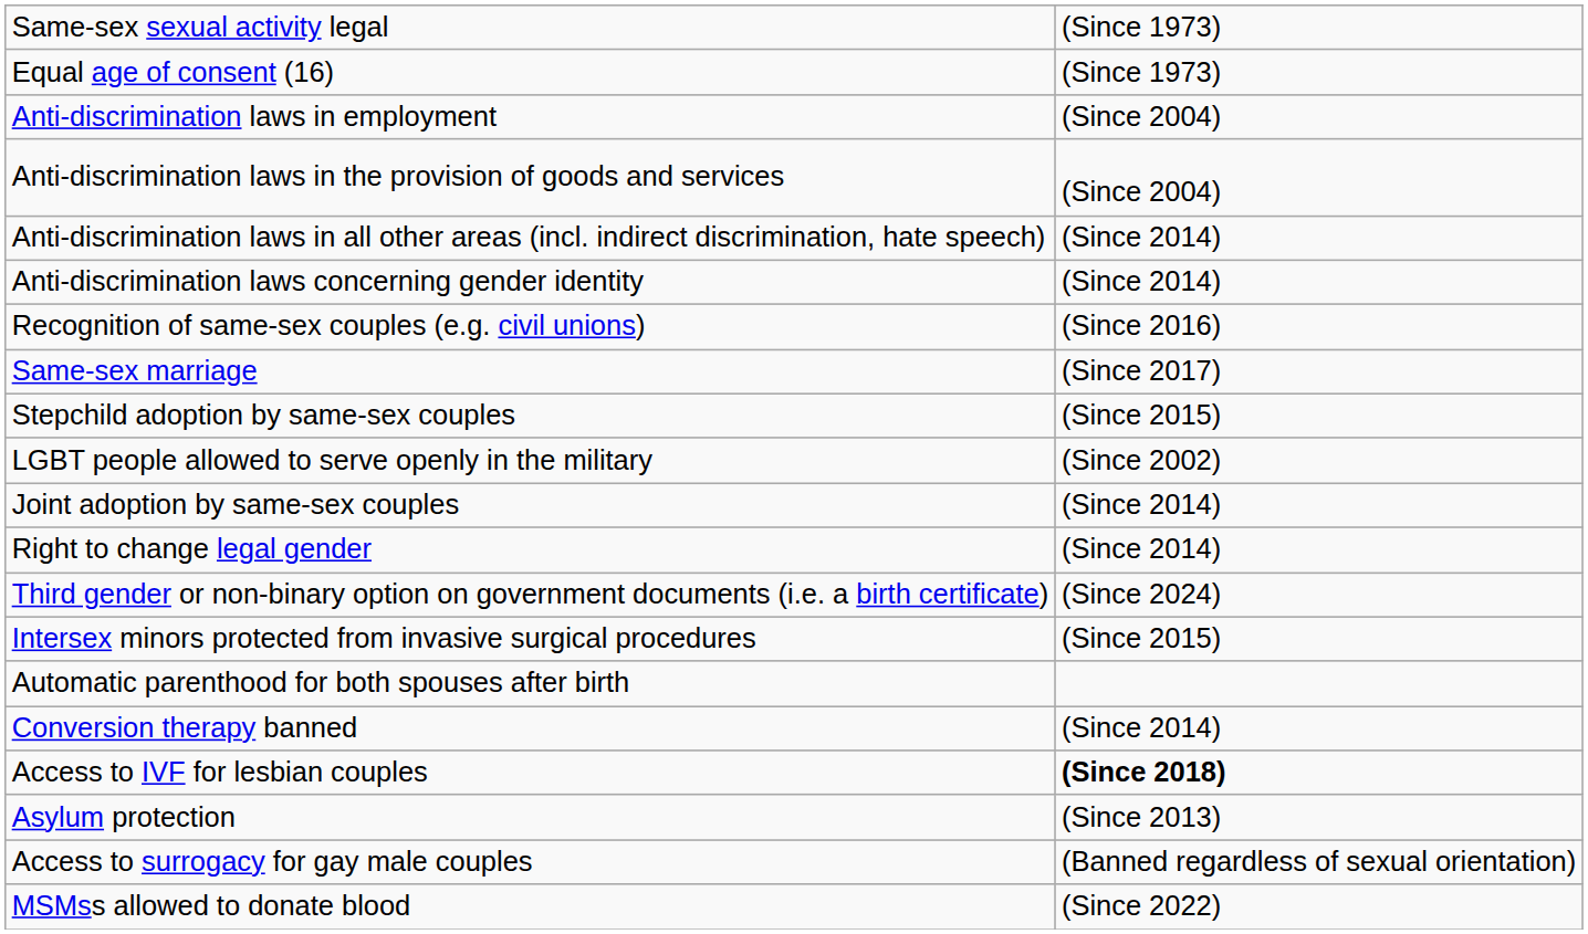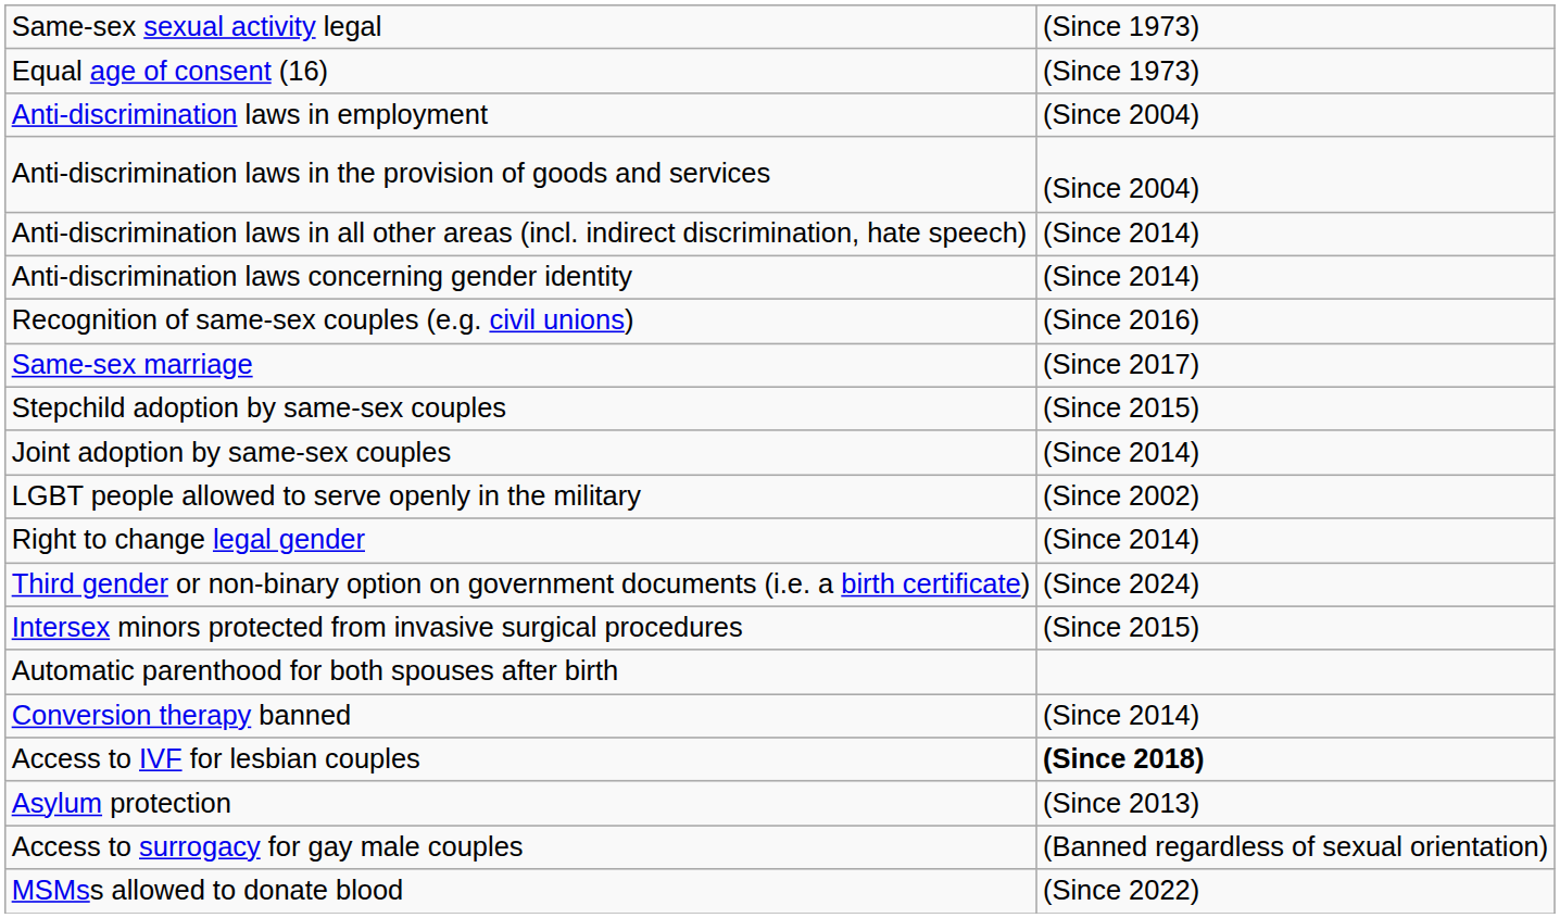rows swapped: Joint adoption by same-sex couples <-> LGBT people allowed to serve openly in the military
